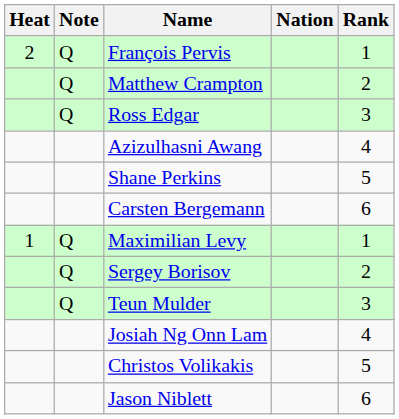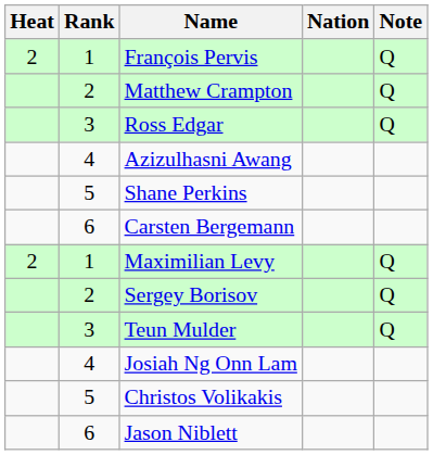columns swapped: Rank <-> Note
Maximilian Levy | Heat: 1 -> 2
